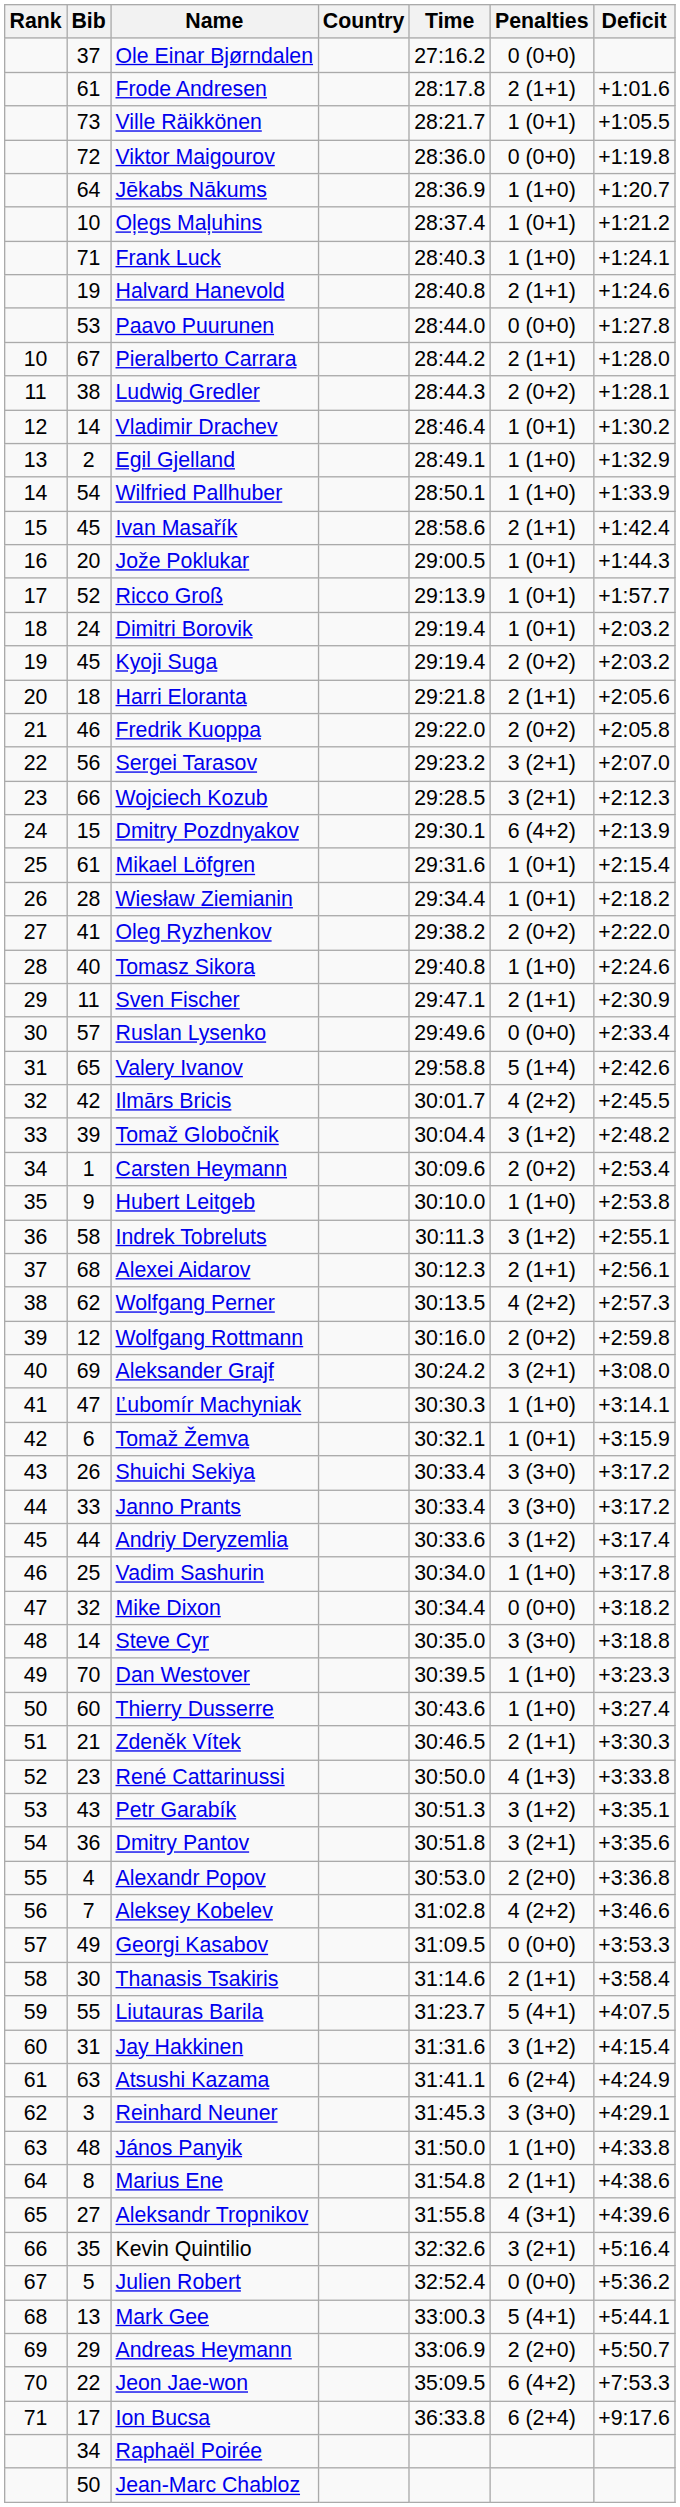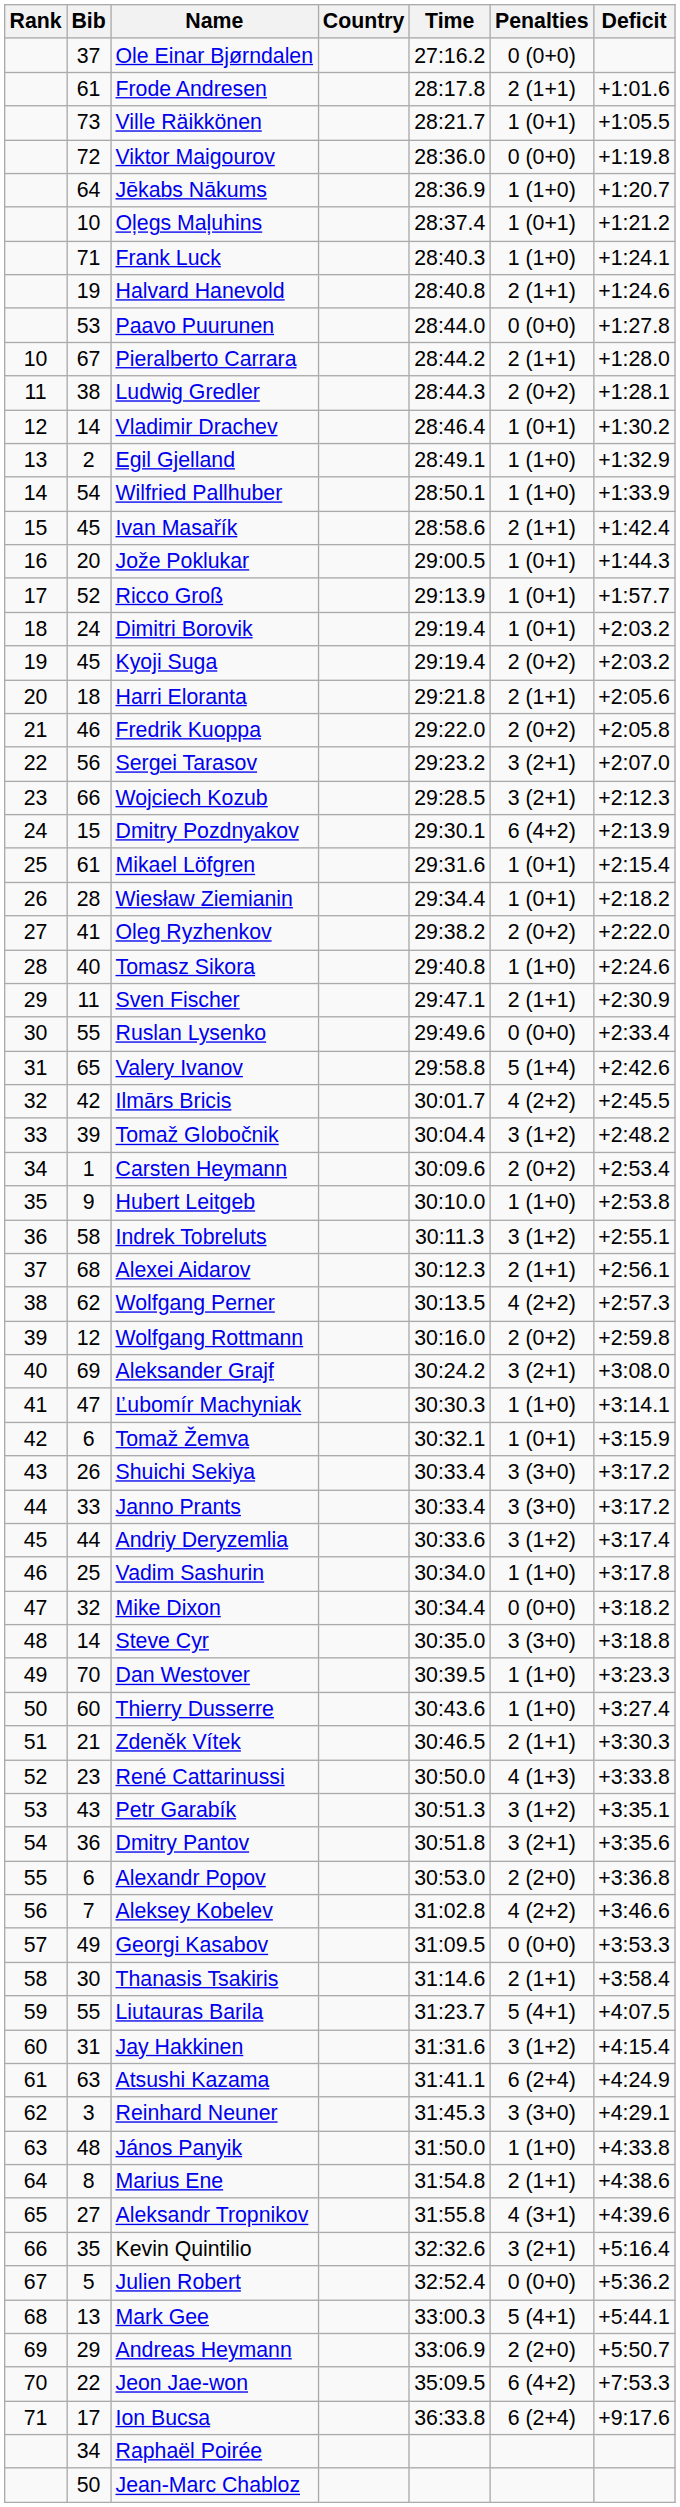Ruslan Lysenko | Bib: 57 -> 55
Alexandr Popov | Bib: 4 -> 6
